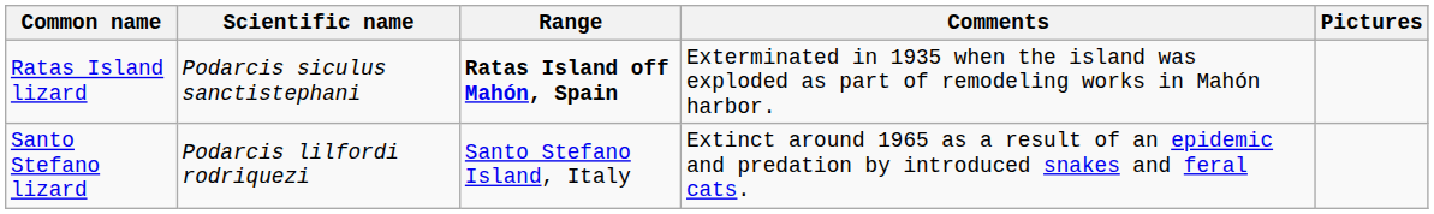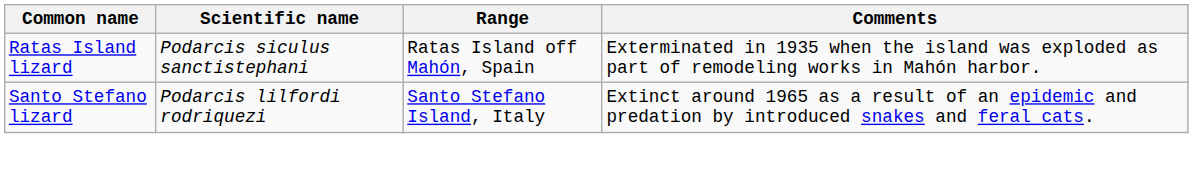- column: Pictures
Ratas Island lizard | Range: bold -> normal
